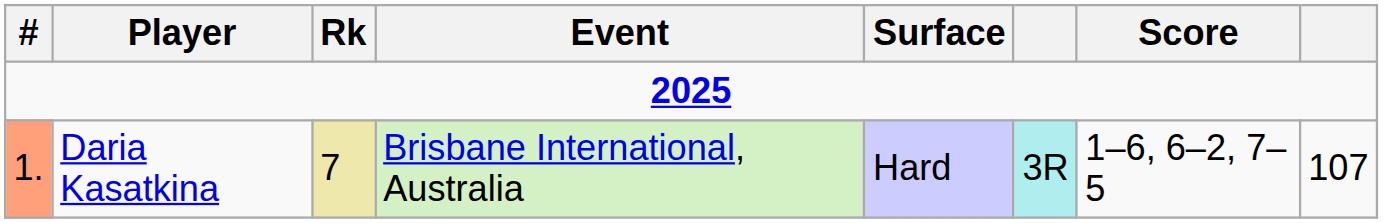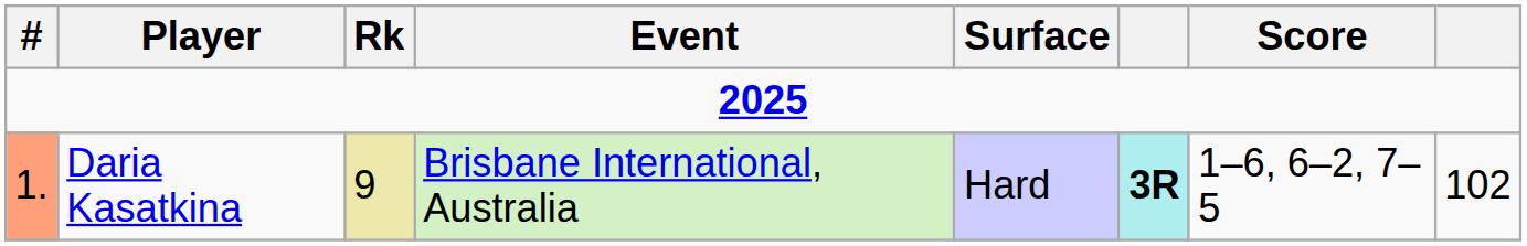Daria Kasatkina | Rk: 7 -> 9
Daria Kasatkina | column 6: normal -> bold
Daria Kasatkina | column 8: 107 -> 102
